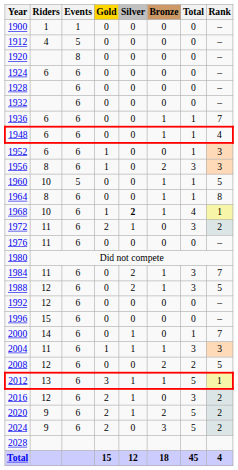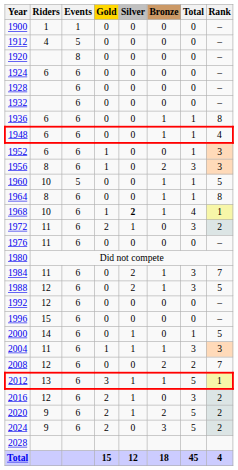1936 | Rank: 7 -> 8
2000 | Rank: 7 -> 5
2008 | Rank: 5 -> 7
